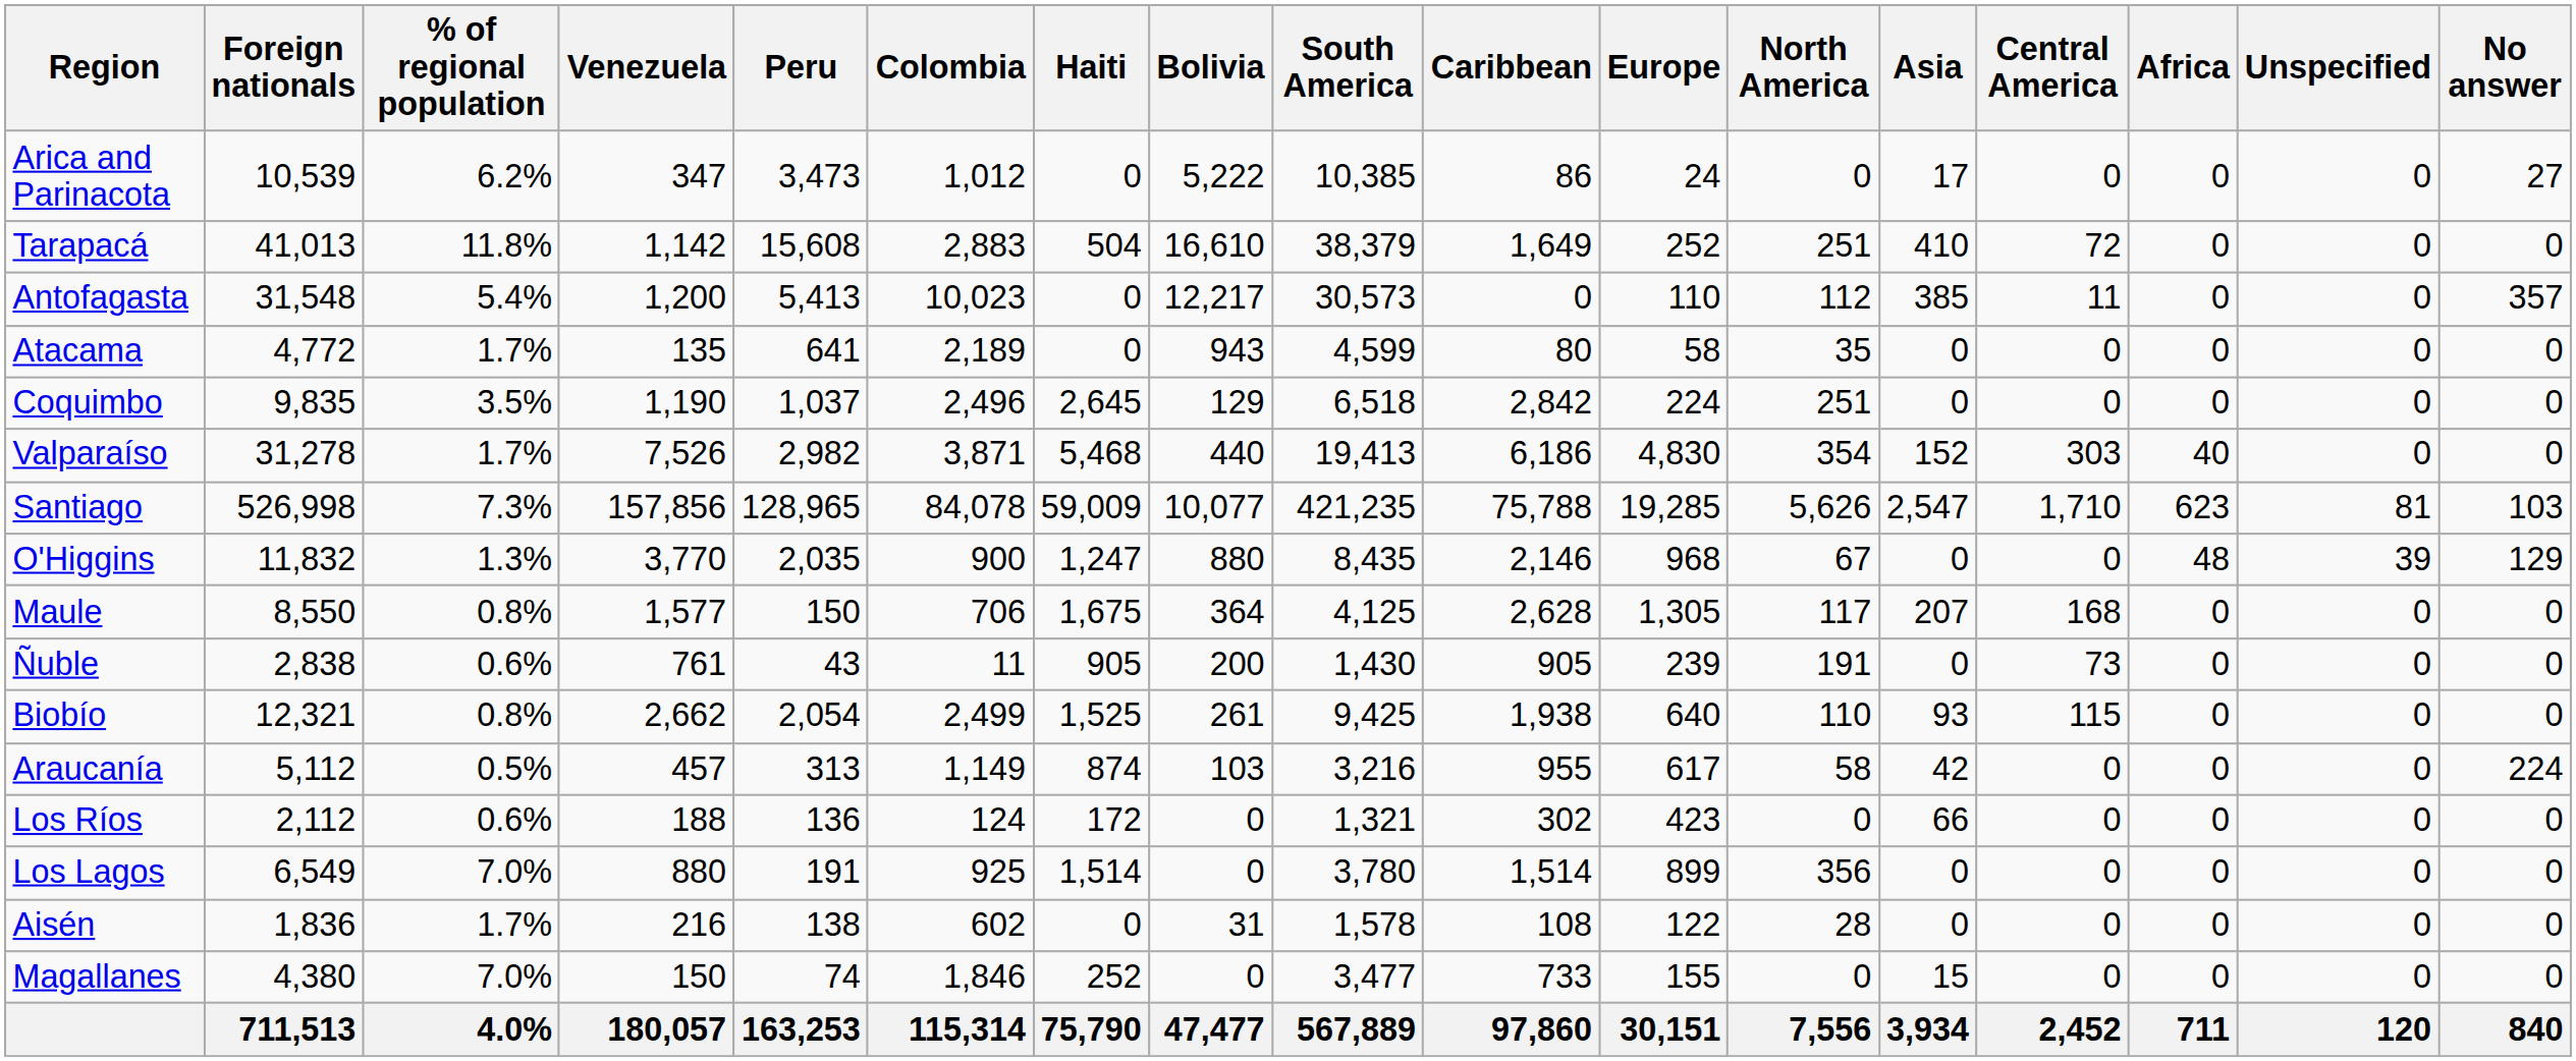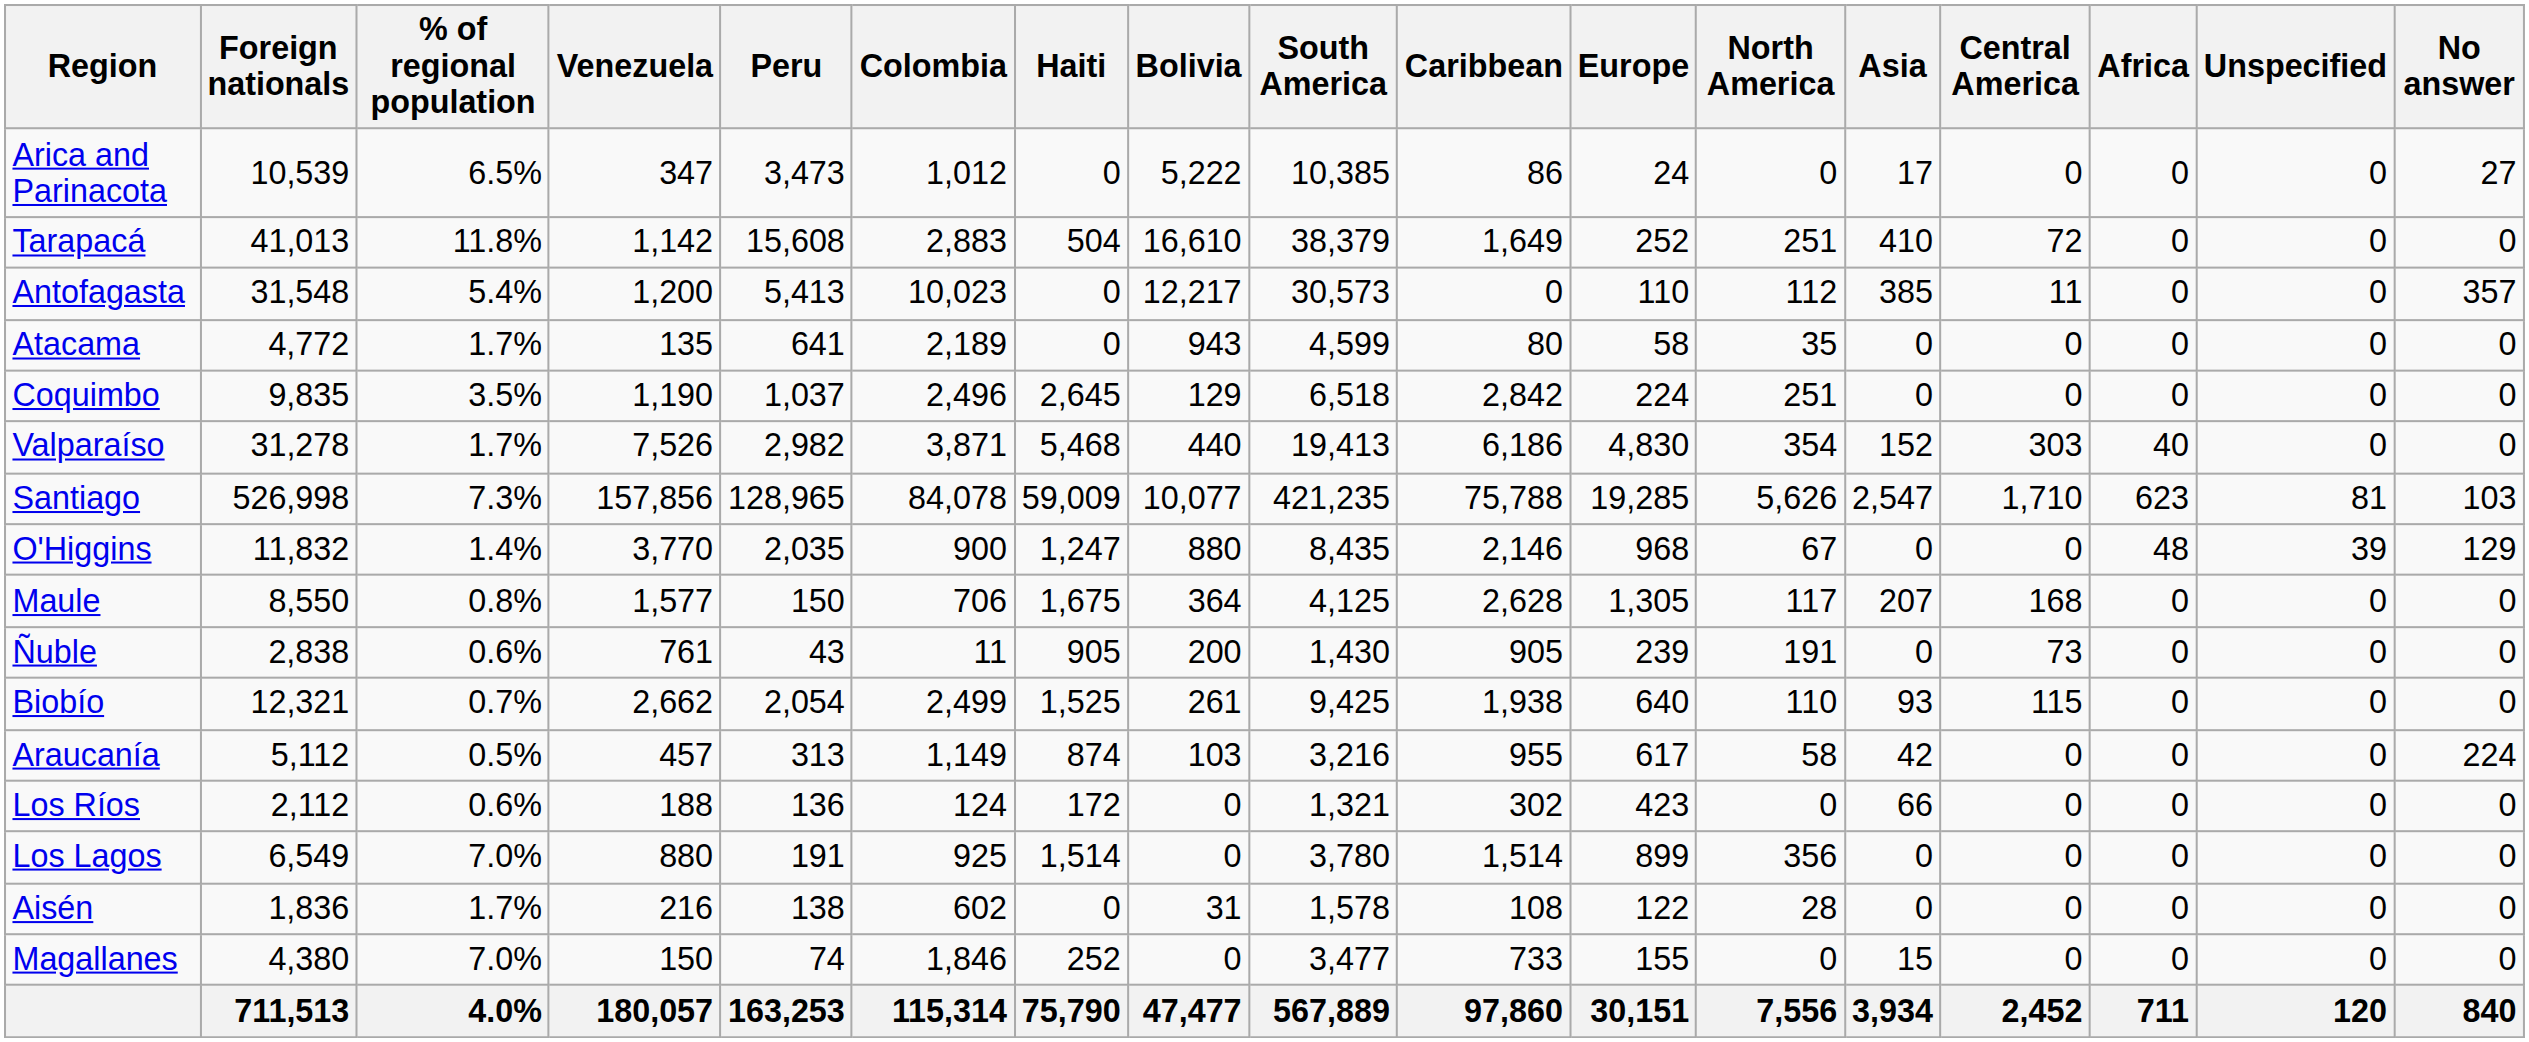Arica and Parinacota | % of regional population: 6.2% -> 6.5%
O'Higgins | % of regional population: 1.3% -> 1.4%
Biobío | % of regional population: 0.8% -> 0.7%
